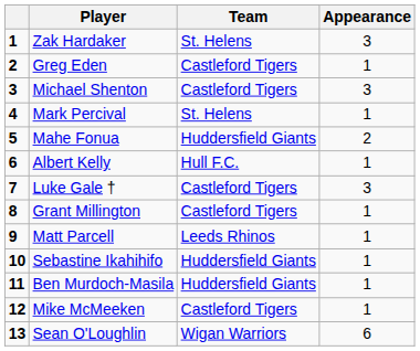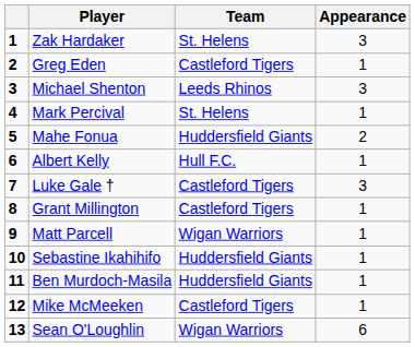Michael Shenton | Team: Castleford Tigers -> Leeds Rhinos
Matt Parcell | Team: Leeds Rhinos -> Wigan Warriors
